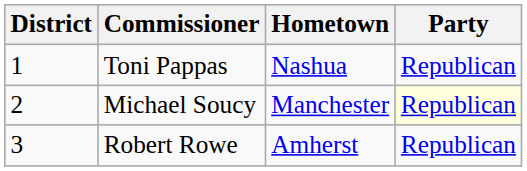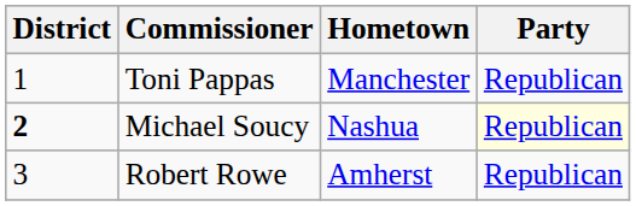Toni Pappas | Hometown: Nashua -> Manchester
Michael Soucy | District: normal -> bold
Michael Soucy | Hometown: Manchester -> Nashua
